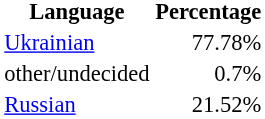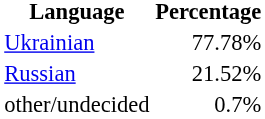rows swapped: Russian <-> other/undecided
